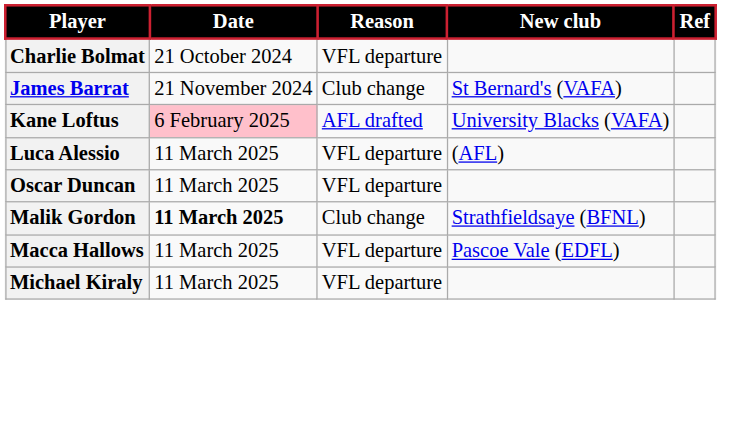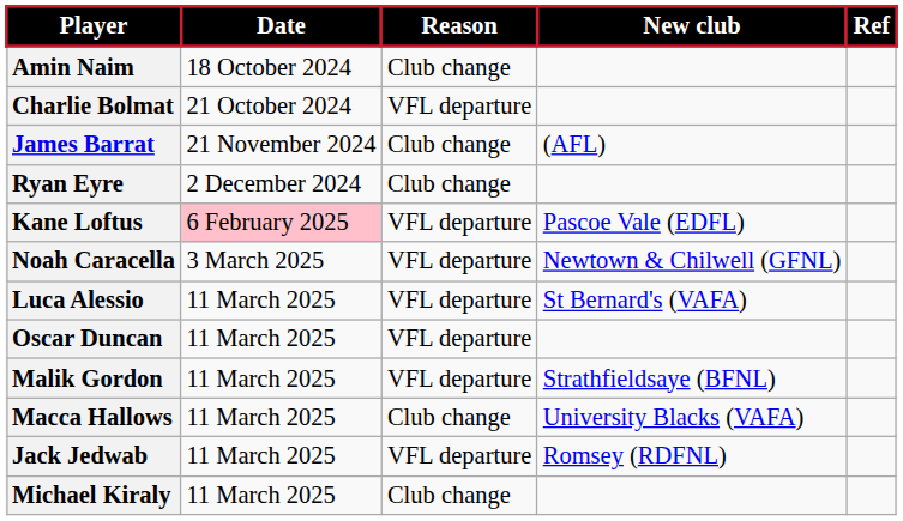+ row: Amin Naim | 18 October 2024 | Club change
James Barrat | New club: St Bernard's (VAFA) -> (AFL)
+ row: Ryan Eyre | 2 December 2024 | Club change
Kane Loftus | Reason: AFL drafted -> VFL departure
Kane Loftus | New club: University Blacks (VAFA) -> Pascoe Vale (EDFL)
+ row: Noah Caracella | 3 March 2025 | VFL departure | Newtown & Chilwell (GFNL)
Luca Alessio | New club: (AFL) -> St Bernard's (VAFA)
Malik Gordon | Date: bold -> normal
Malik Gordon | Reason: Club change -> VFL departure
Macca Hallows | Reason: VFL departure -> Club change
Macca Hallows | New club: Pascoe Vale (EDFL) -> University Blacks (VAFA)
+ row: Jack Jedwab | 11 March 2025 | VFL departure | Romsey (RDFNL)
Michael Kiraly | Reason: VFL departure -> Club change
